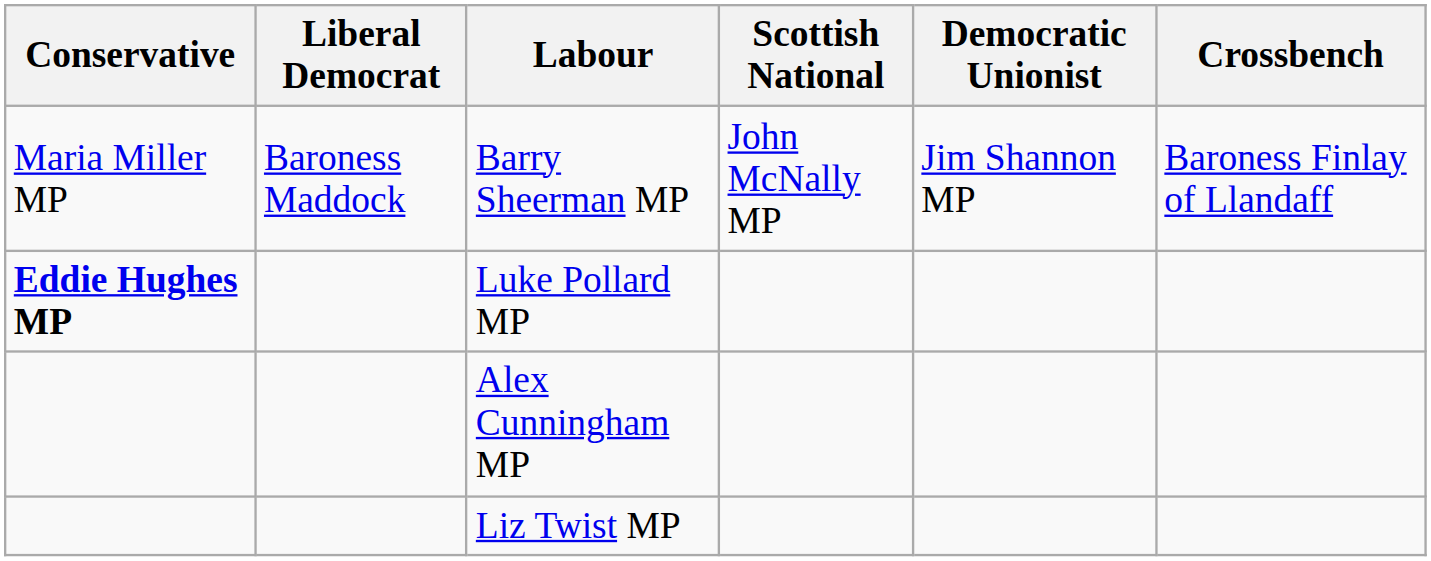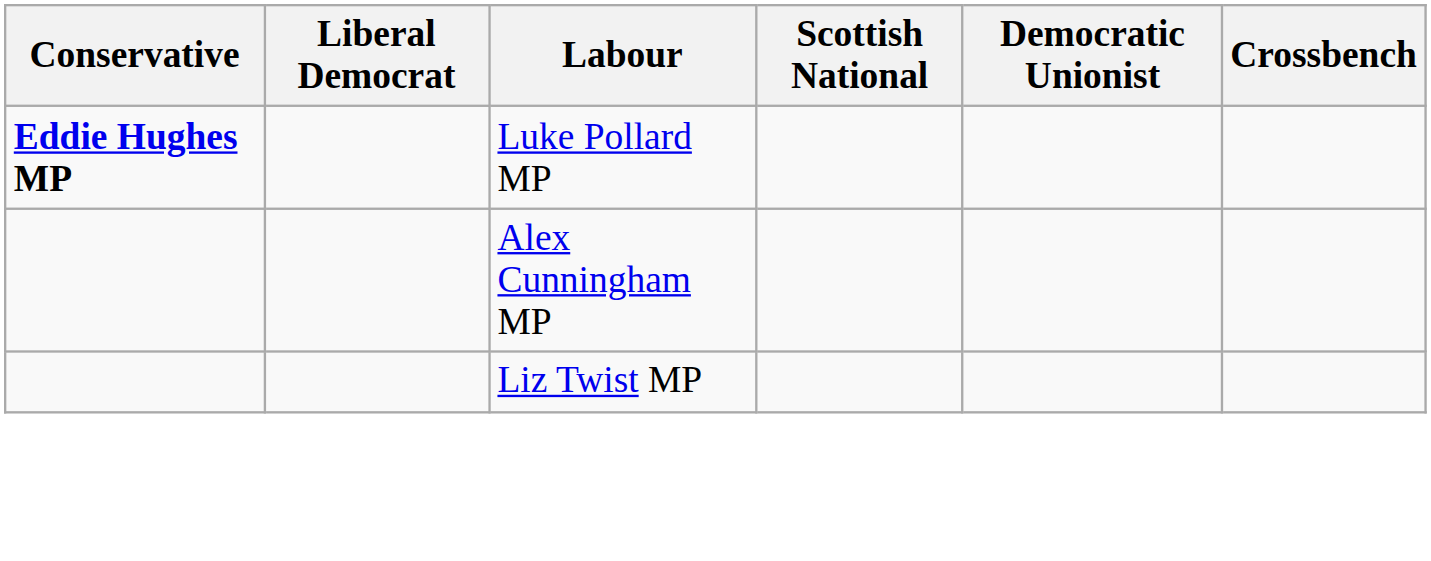- row: Maria Miller MP | Baroness Maddock | Barry Sheerman MP | John McNally MP | Jim Shannon MP | Baroness Finlay of Llandaff
